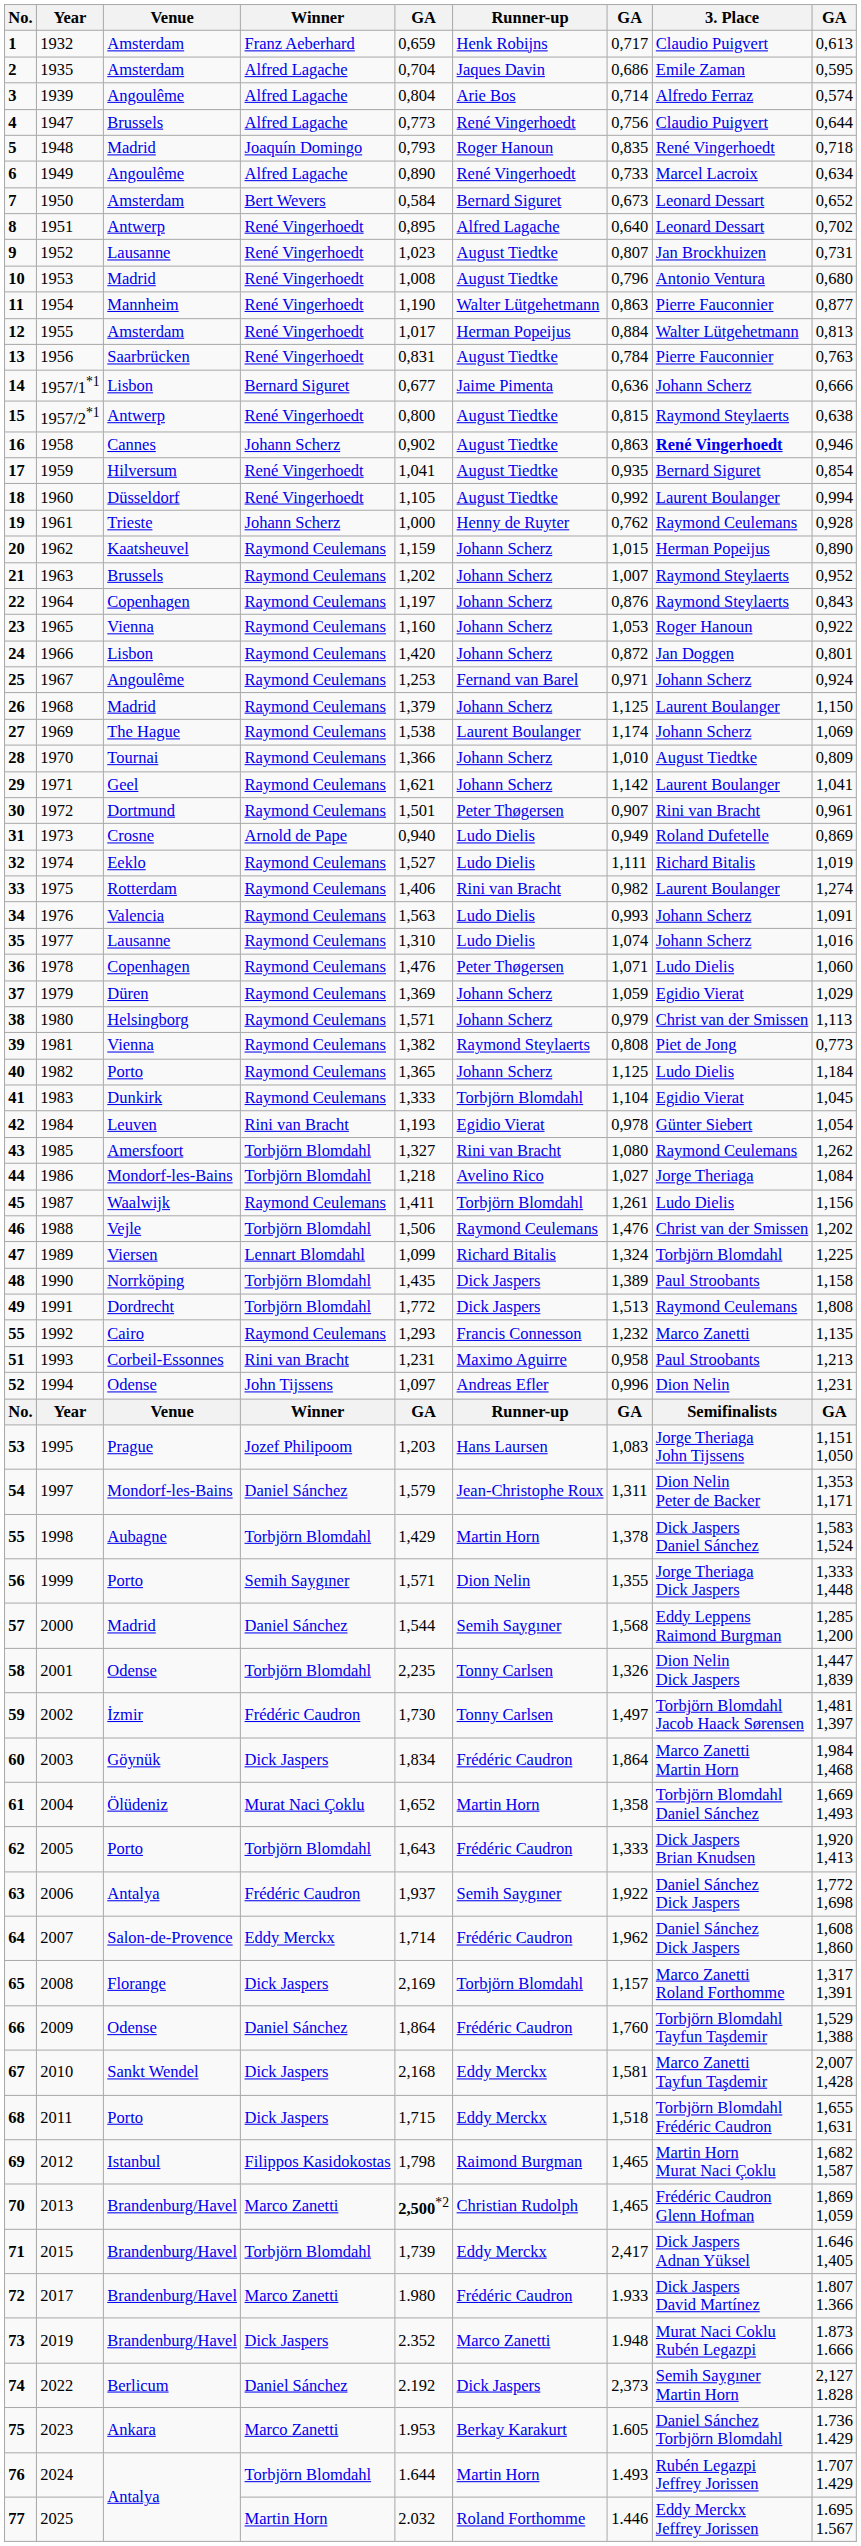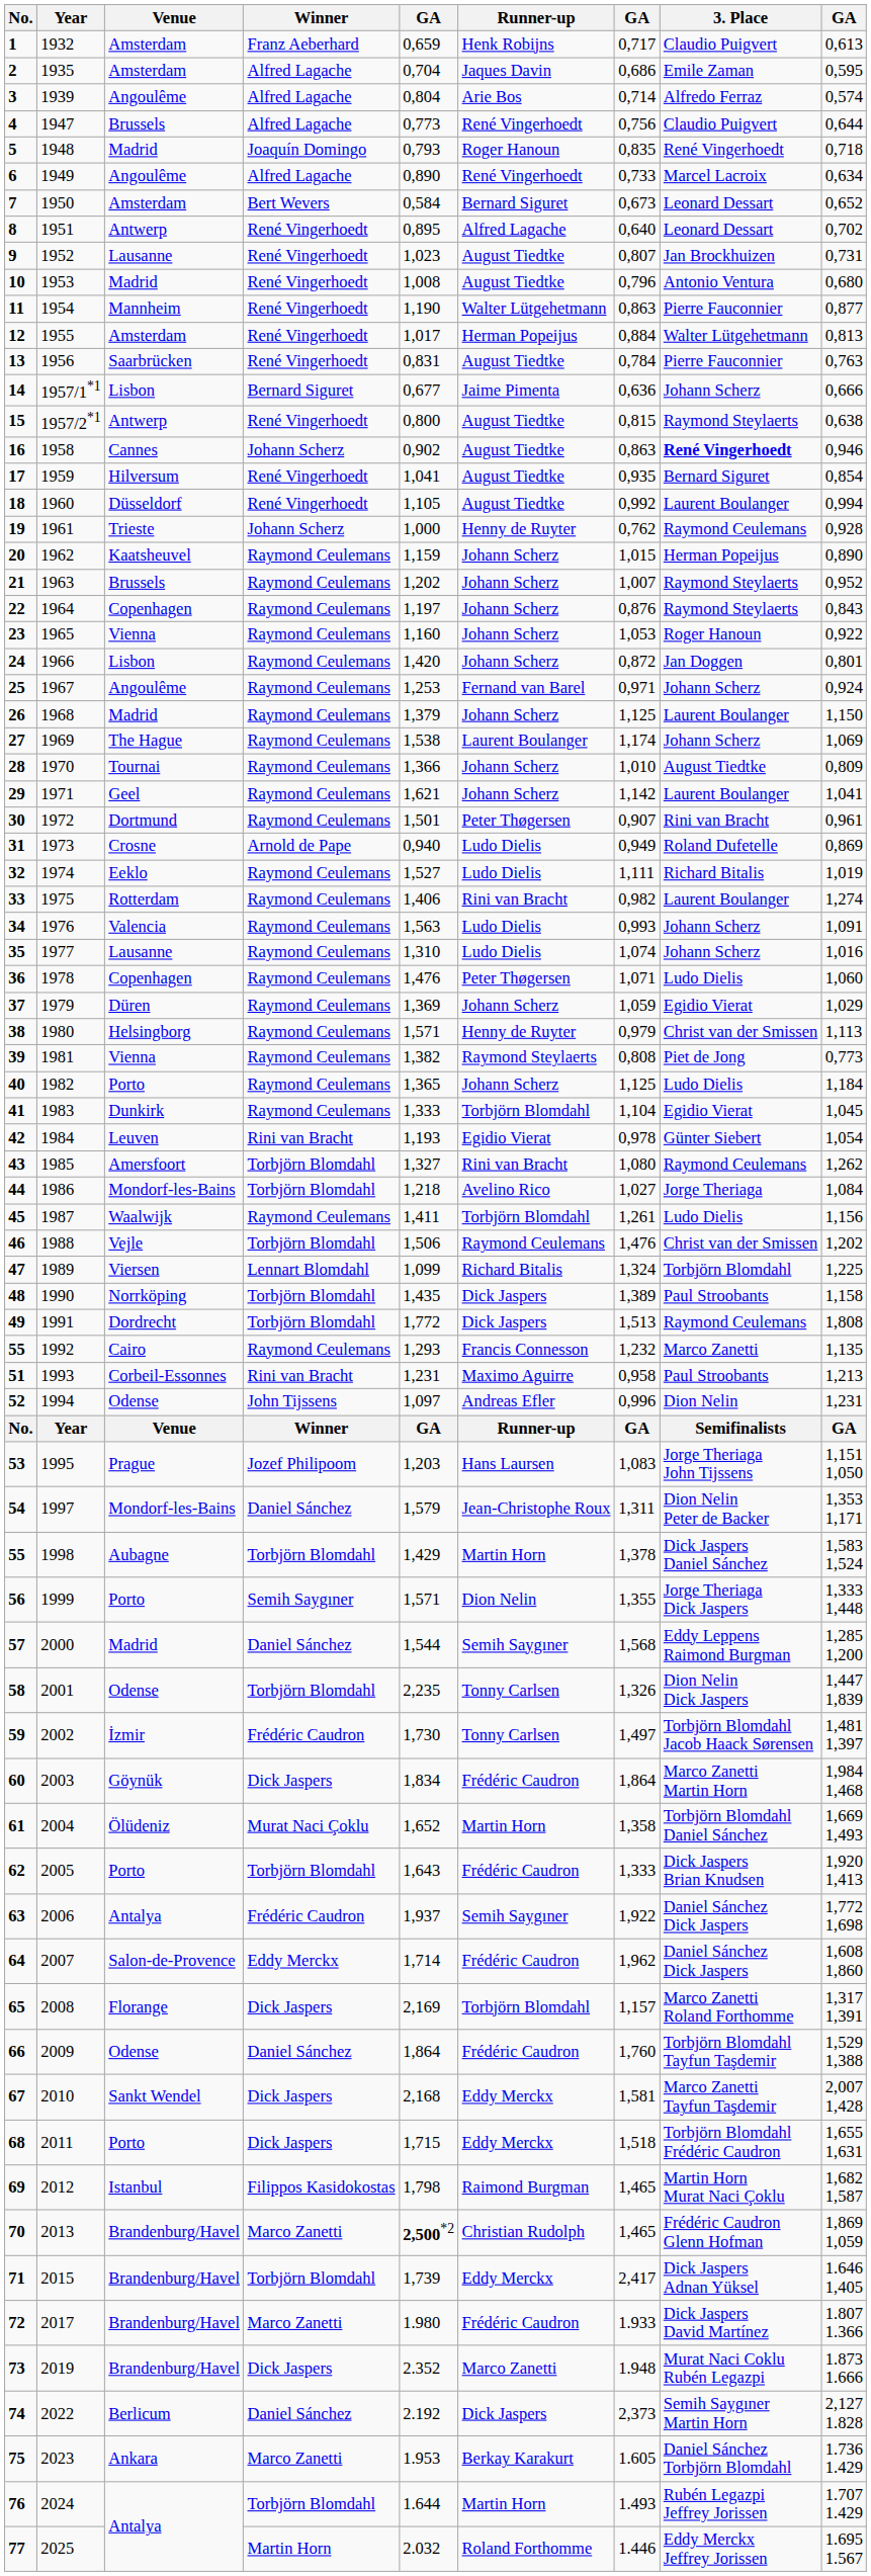1980 | Runner-up: Johann Scherz -> Henny de Ruyter
